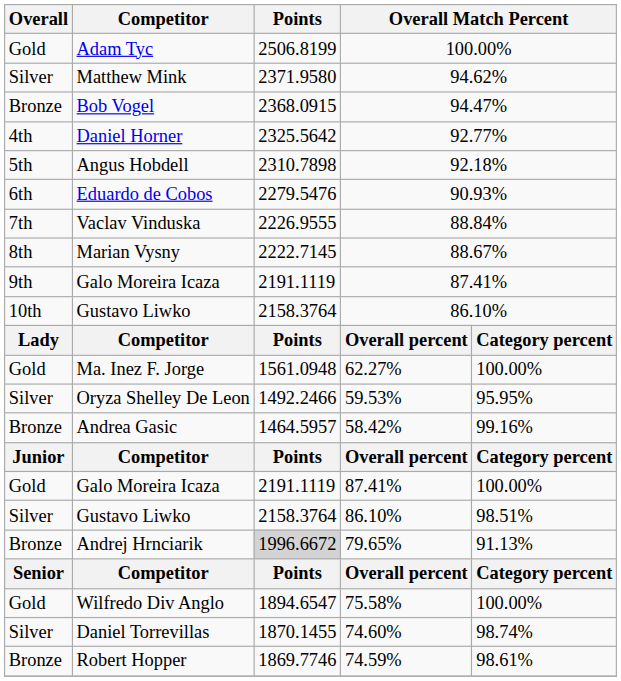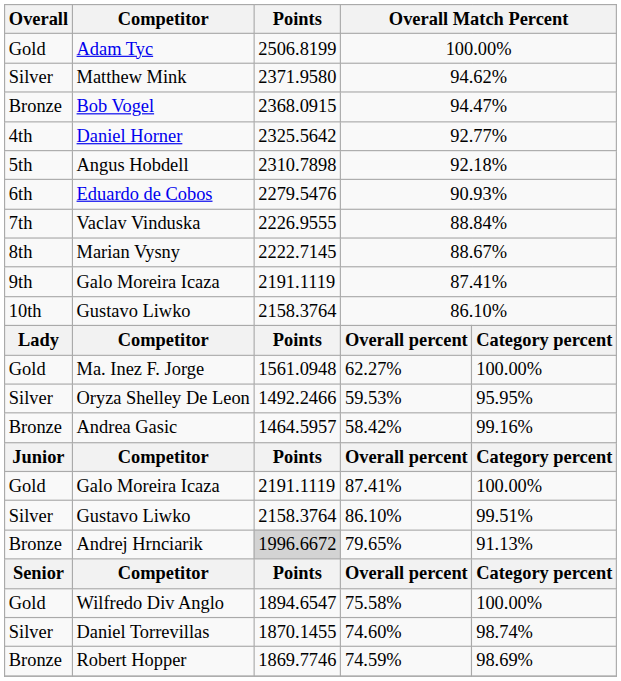Silver / Gustavo Liwko | column 5: 98.51% -> 99.51%
Robert Hopper | column 5: 98.61% -> 98.69%
